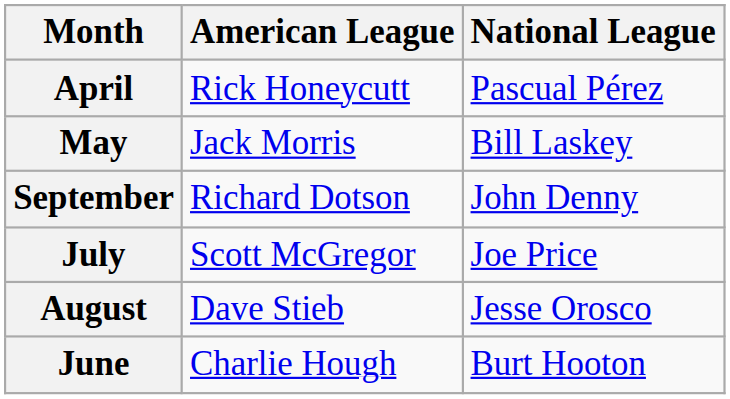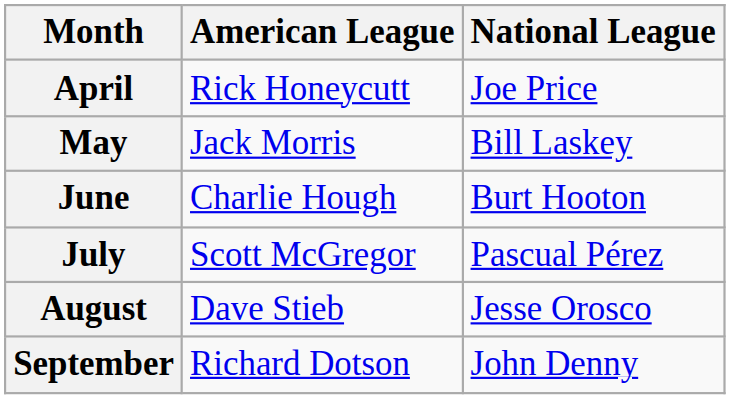April | National League: Pascual Pérez -> Joe Price
rows swapped: June <-> September
July | National League: Joe Price -> Pascual Pérez
